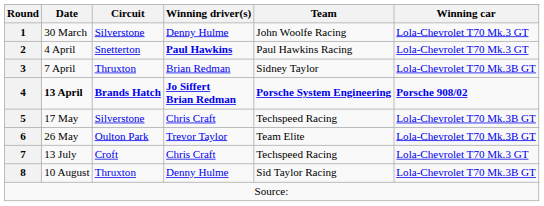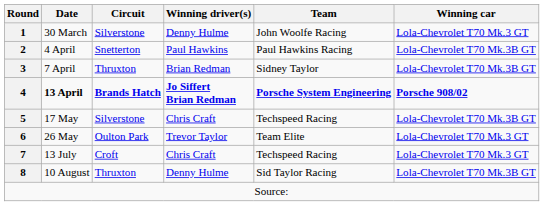4 April | Winning driver(s): bold -> normal
4 April | Winning car: Lola-Chevrolet T70 Mk.3 GT -> Lola-Chevrolet T70 Mk.3B GT
26 May | Winning car: Lola-Chevrolet T70 Mk.3B GT -> Lola-Chevrolet T70 Mk.3 GT
